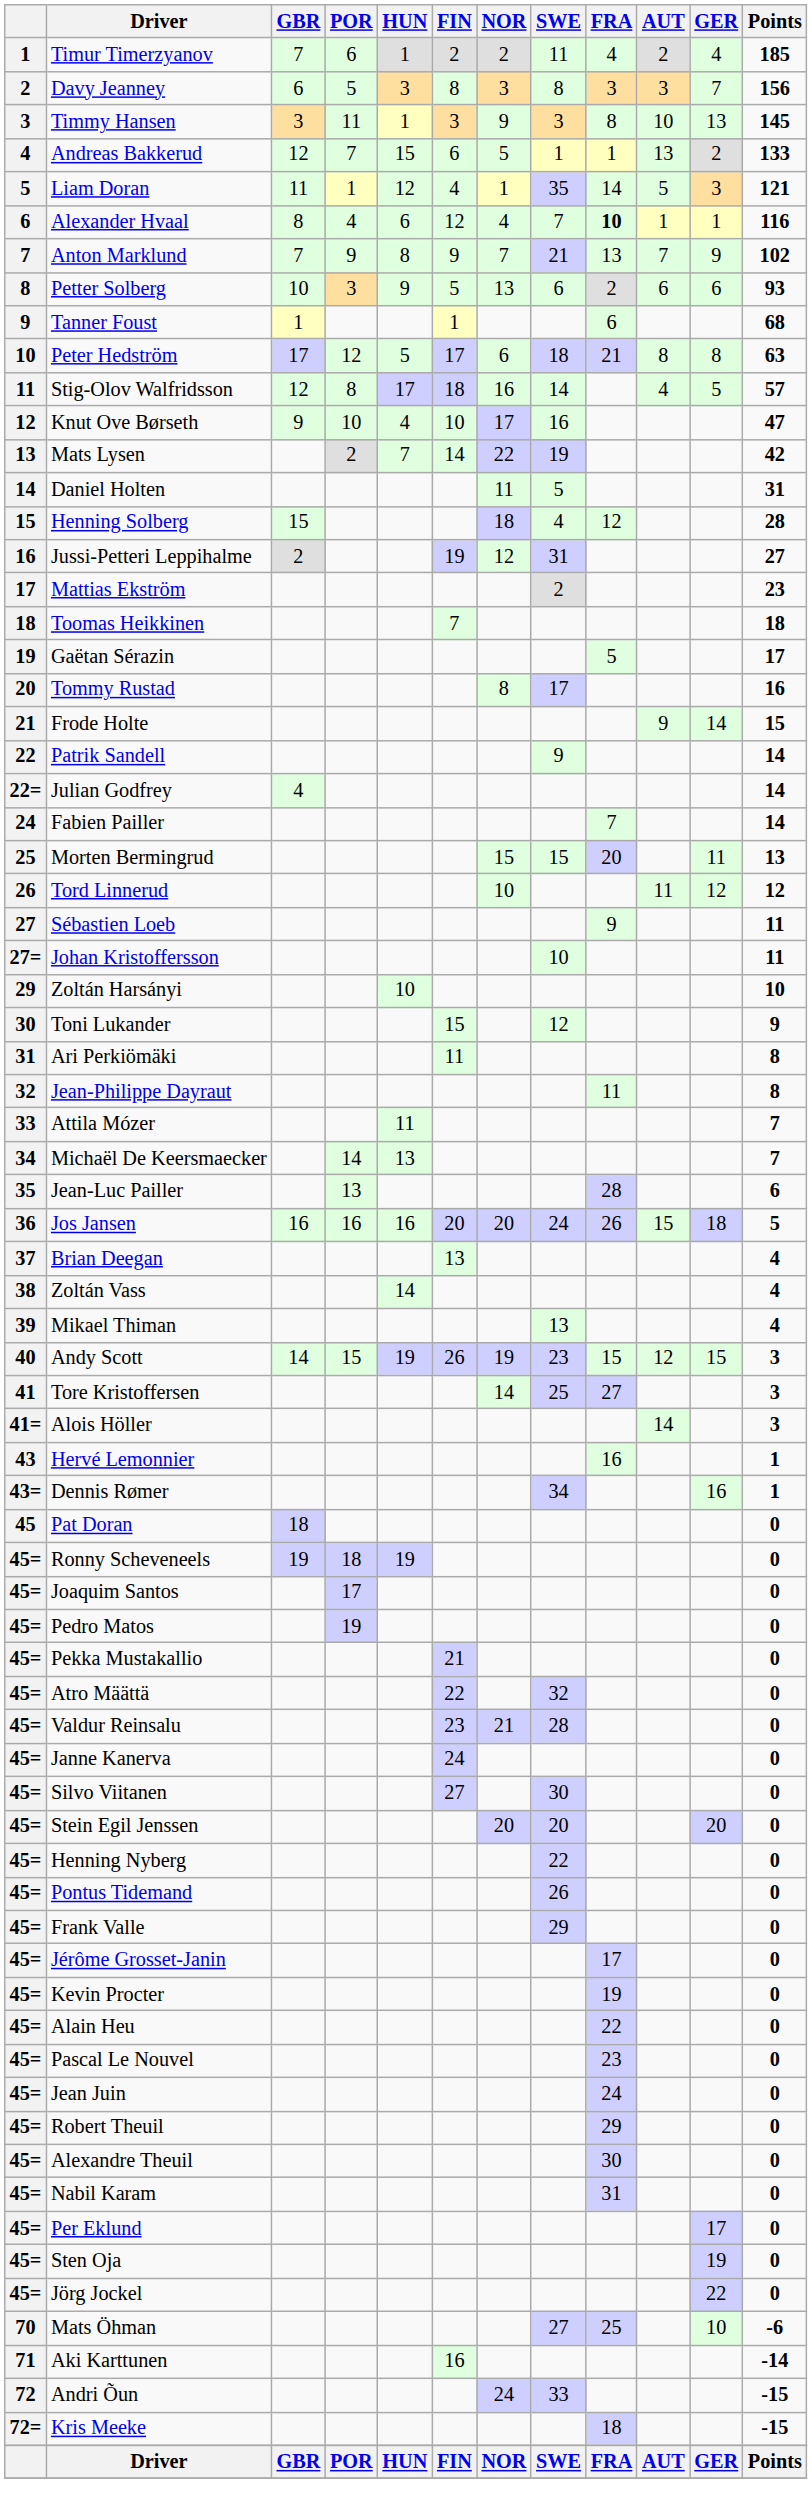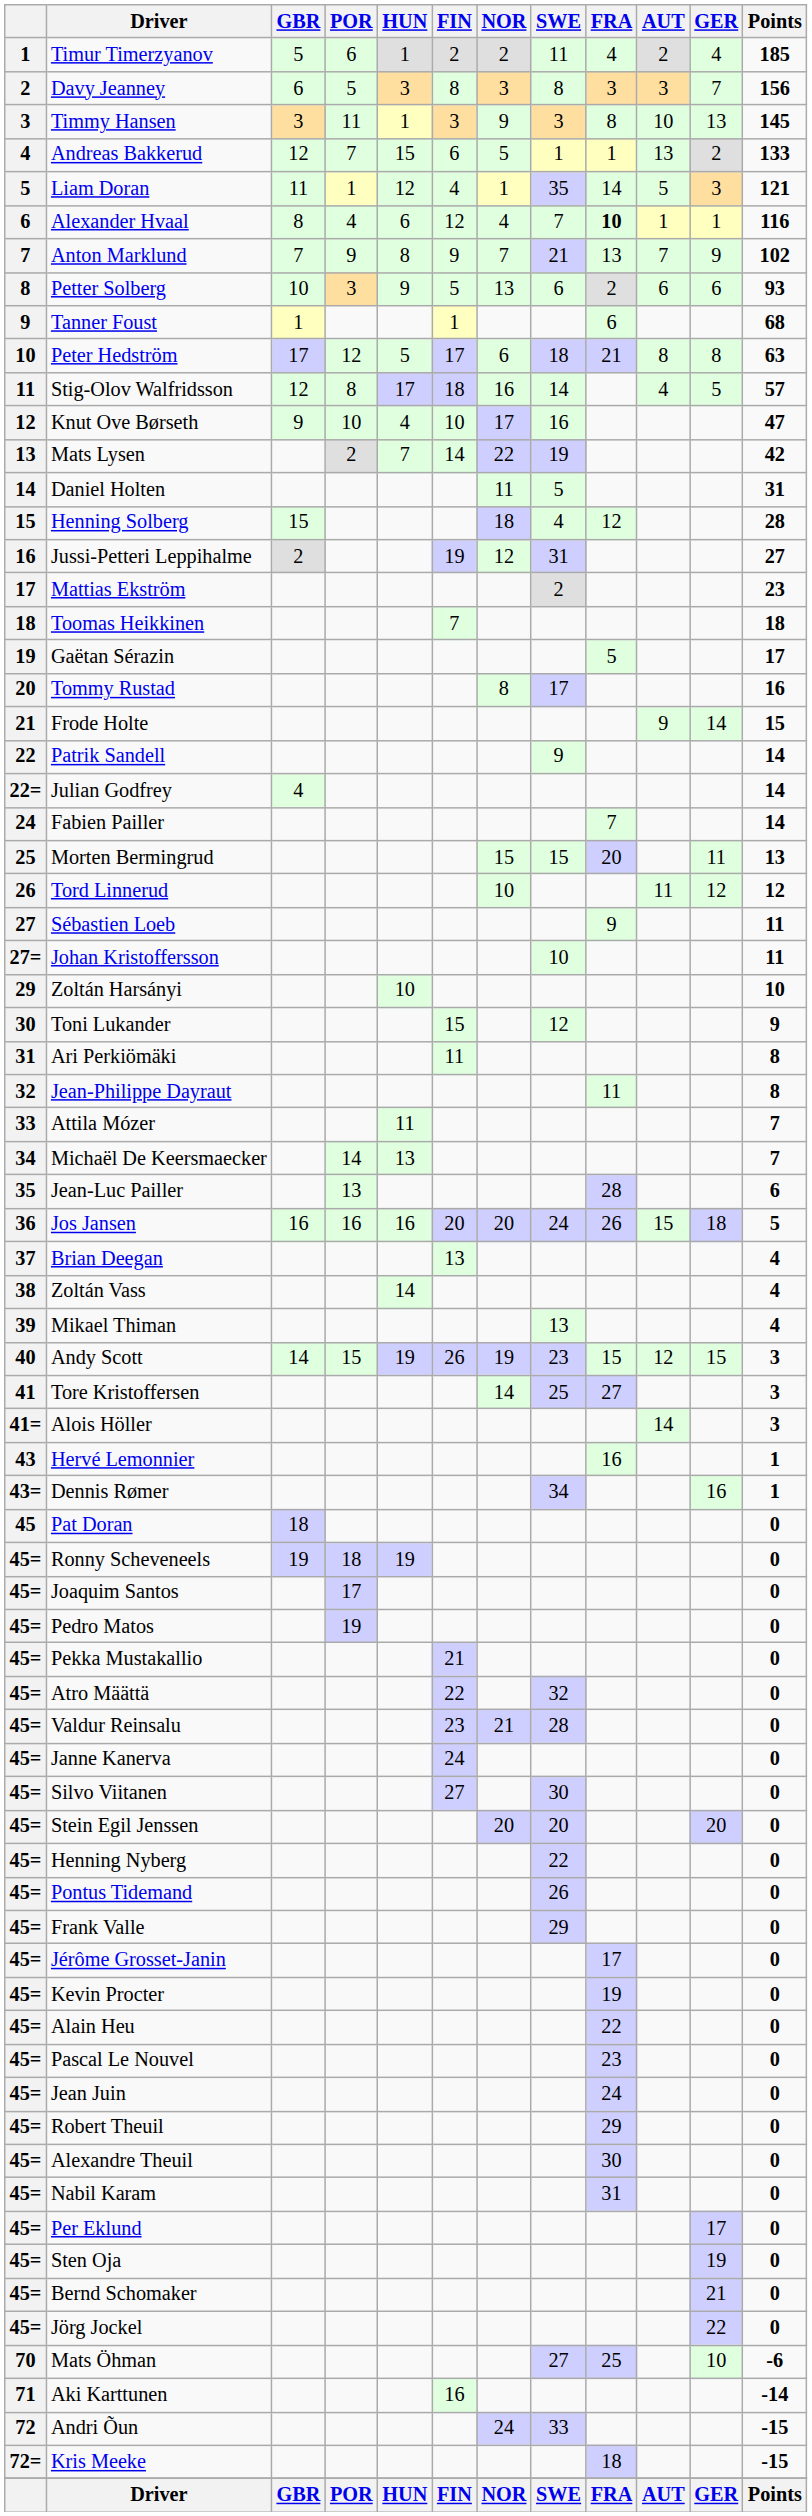Timur Timerzyanov | GBR: 7 -> 5
+ row: 45= | Bernd Schomaker | 21 | 0
